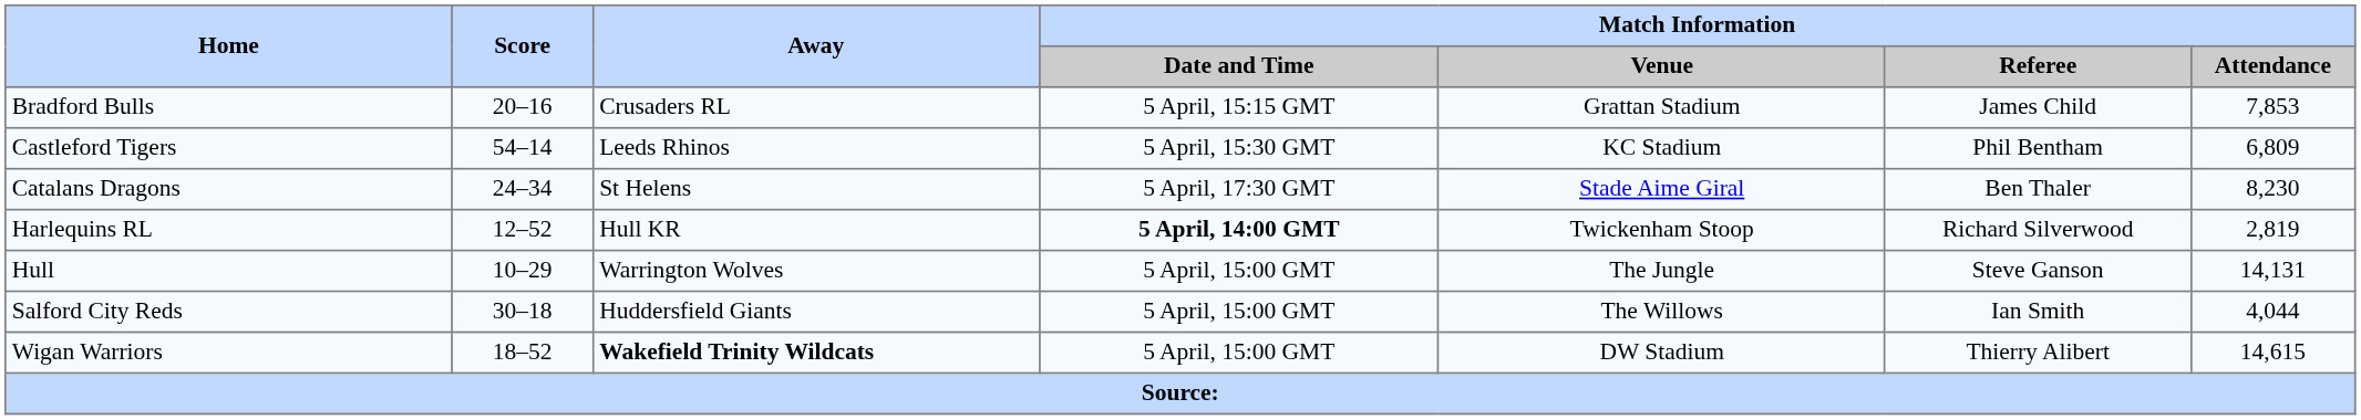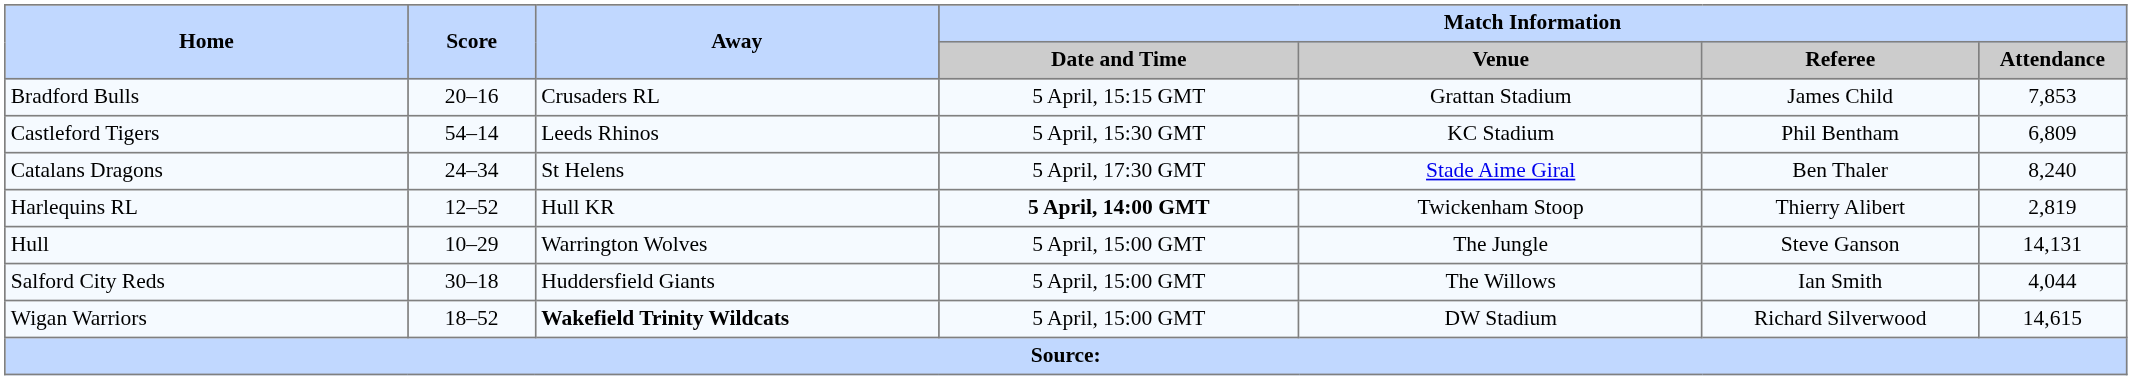Catalans Dragons | Match Information / Attendance: 8,230 -> 8,240
Harlequins RL | Match Information / Referee: Richard Silverwood -> Thierry Alibert
Wigan Warriors | Match Information / Referee: Thierry Alibert -> Richard Silverwood
